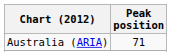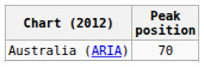Australia (ARIA) | Peak position: 71 -> 70
